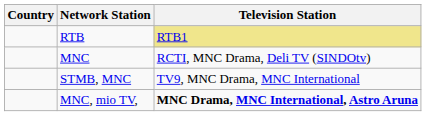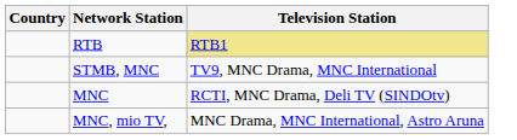rows swapped: MNC <-> STMB, MNC
MNC, mio TV, | Television Station: bold -> normal
